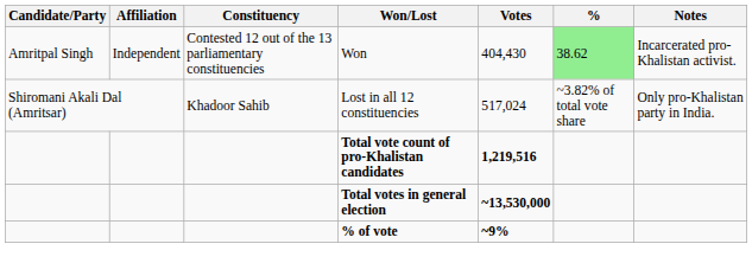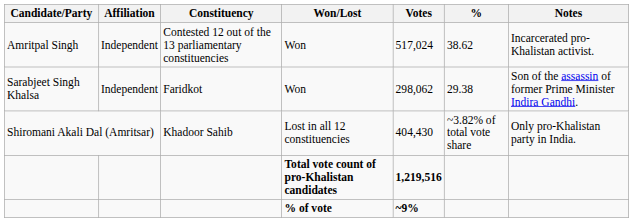Amritpal Singh / Won | Votes: 404,430 -> 517,024
Amritpal Singh / Won | %: lightgreen background -> no background
+ row: Sarabjeet Singh Khalsa | Independent | Faridkot | Won | 298,062 | 29.38 | Son of the assassin of former Prime Minister Indira Gandhi.
Lost in all 12 constituencies | Votes: 517,024 -> 404,430
- row: Total votes in general election | ~13,530,000
